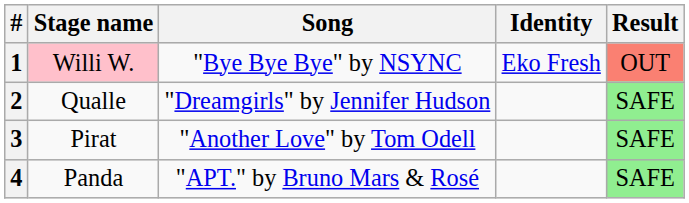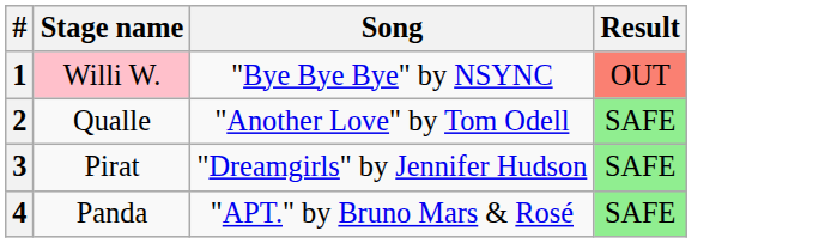- column: Identity | Eko Fresh
2 | Song: "Dreamgirls" by Jennifer Hudson -> "Another Love" by Tom Odell
3 | Song: "Another Love" by Tom Odell -> "Dreamgirls" by Jennifer Hudson
